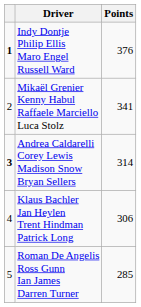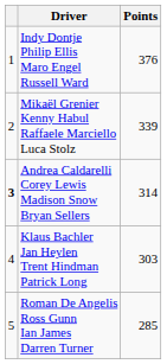Indy Dontje Philip Ellis Maro Engel Russell Ward | column 1: bold -> normal
Mikaël Grenier Kenny Habul Raffaele Marciello Luca Stolz | Points: 341 -> 339
Klaus Bachler Jan Heylen Trent Hindman Patrick Long | Points: 306 -> 303
